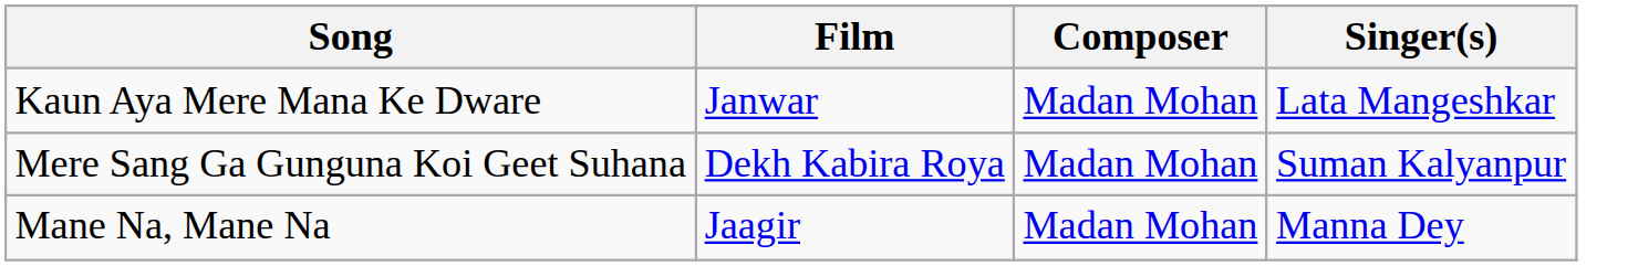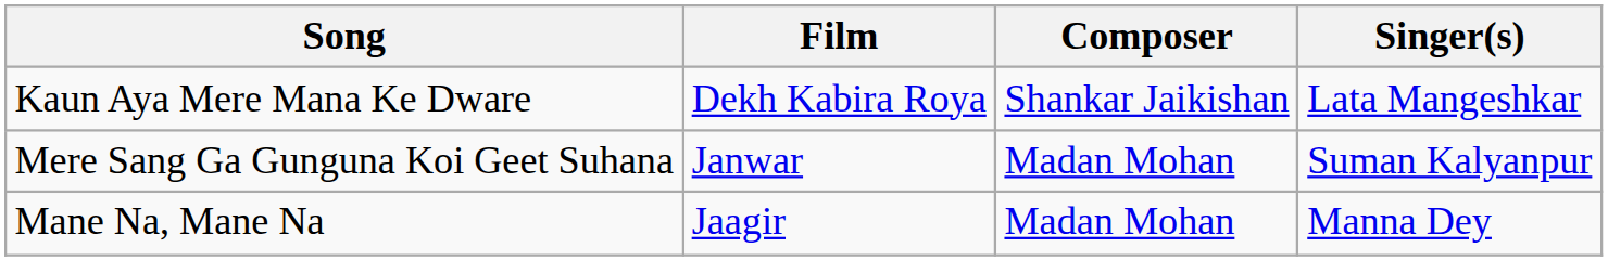Kaun Aya Mere Mana Ke Dware | Film: Janwar -> Dekh Kabira Roya
Kaun Aya Mere Mana Ke Dware | Composer: Madan Mohan -> Shankar Jaikishan
Mere Sang Ga Gunguna Koi Geet Suhana | Film: Dekh Kabira Roya -> Janwar
